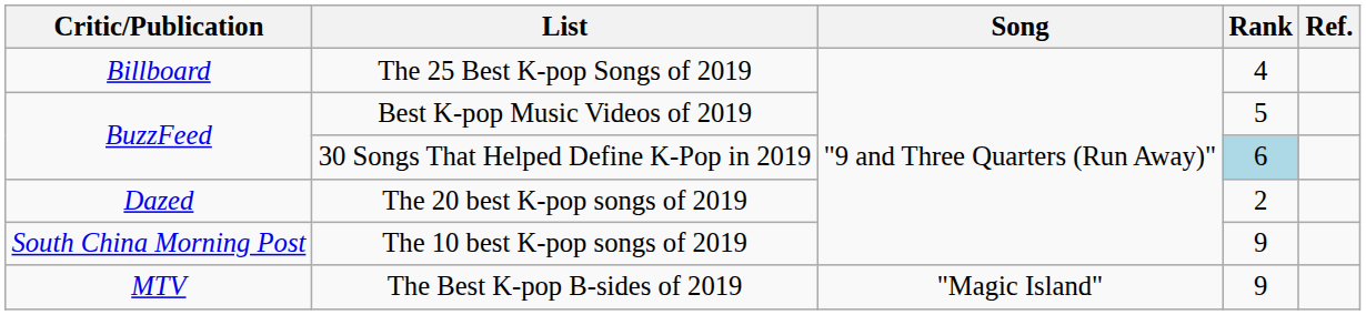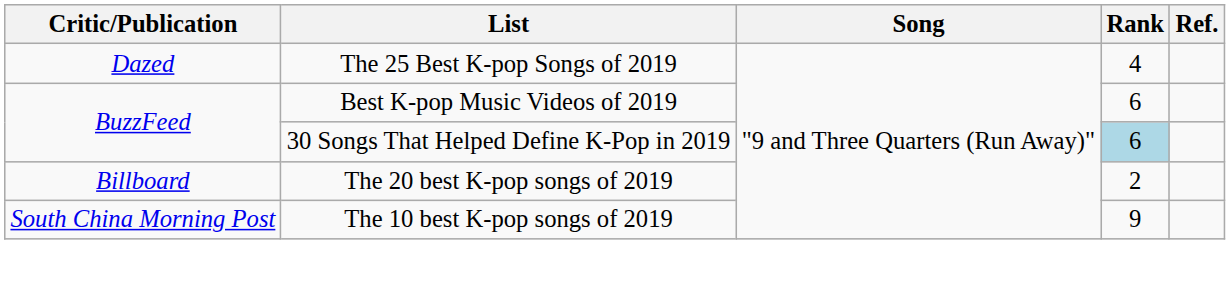The 25 Best K-pop Songs of 2019 | Critic/Publication: Billboard -> Dazed
Best K-pop Music Videos of 2019 | Rank: 5 -> 6
The 20 best K-pop songs of 2019 | Critic/Publication: Dazed -> Billboard
- row: MTV | The Best K-pop B-sides of 2019 | "Magic Island" | 9
